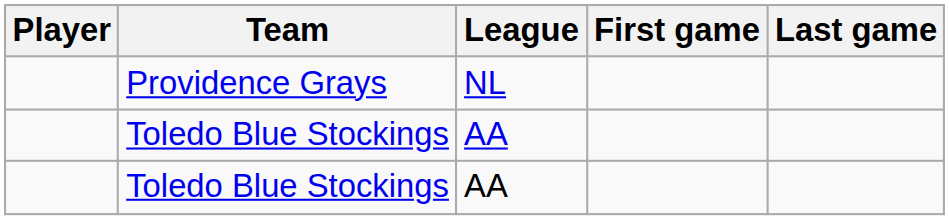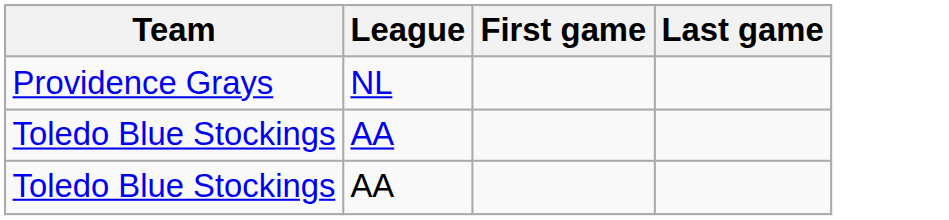- column: Player
